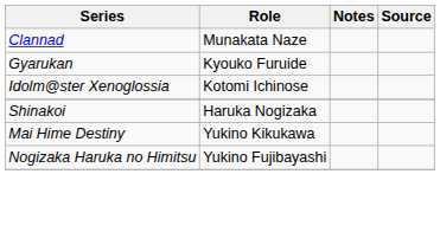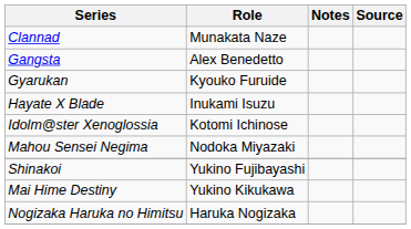+ row: Gangsta | Alex Benedetto
+ row: Hayate X Blade | Inukami Isuzu
+ row: Mahou Sensei Negima | Nodoka Miyazaki
Shinakoi | Role: Haruka Nogizaka -> Yukino Fujibayashi
Nogizaka Haruka no Himitsu | Role: Yukino Fujibayashi -> Haruka Nogizaka
